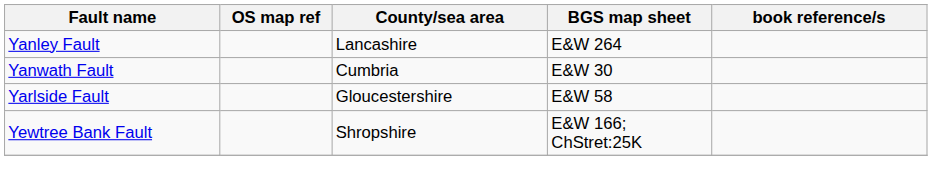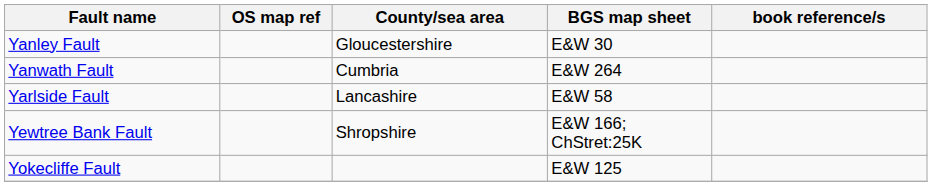Yanley Fault | County/sea area: Lancashire -> Gloucestershire
Yanley Fault | BGS map sheet: E&W 264 -> E&W 30
Yanwath Fault | BGS map sheet: E&W 30 -> E&W 264
Yarlside Fault | County/sea area: Gloucestershire -> Lancashire
+ row: Yokecliffe Fault | E&W 125
